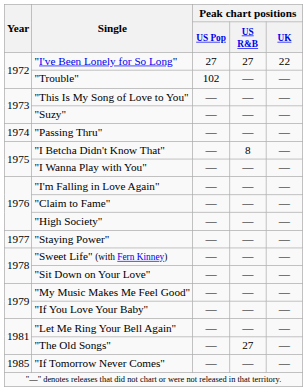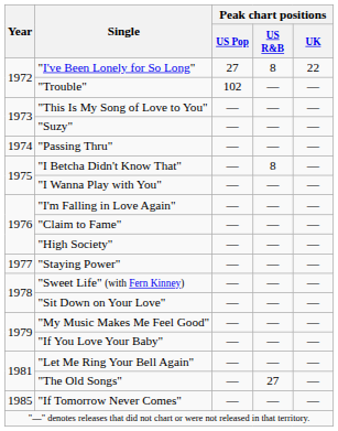"I've Been Lonely for So Long" | Peak chart positions / US R&B: 27 -> 8
